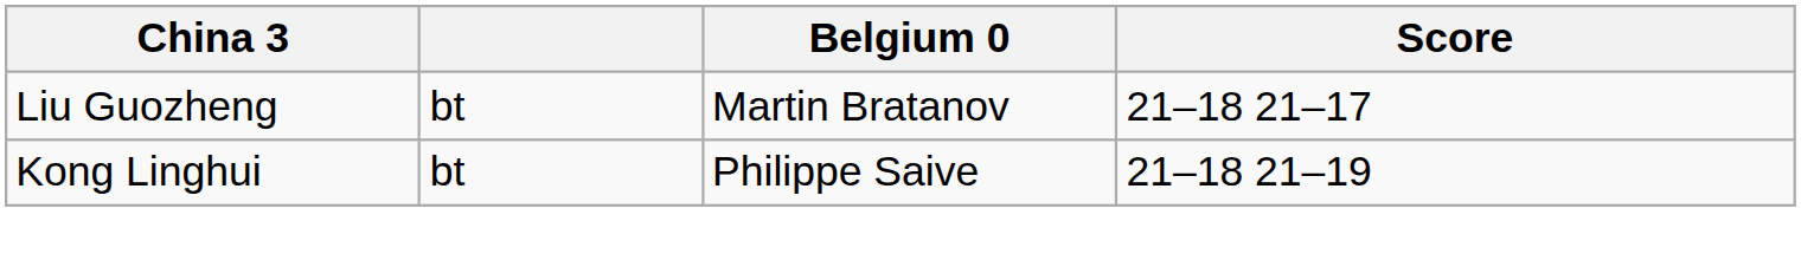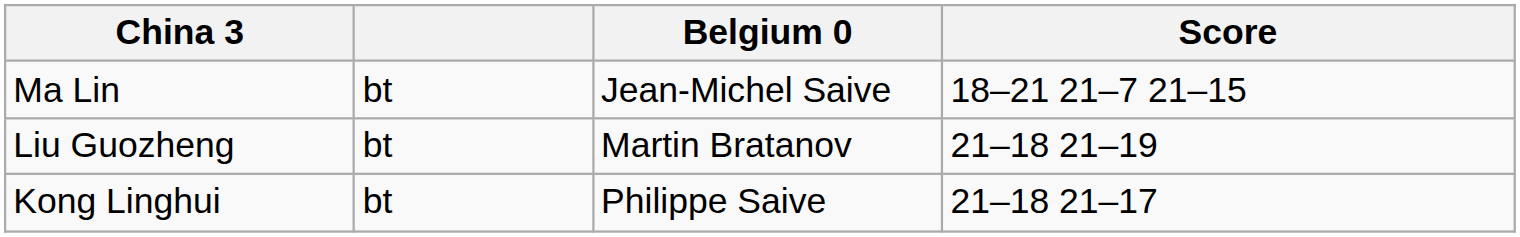+ row: Ma Lin | bt | Jean-Michel Saive | 18–21 21–7 21–15
Liu Guozheng | Score: 21–18 21–17 -> 21–18 21–19
Kong Linghui | Score: 21–18 21–19 -> 21–18 21–17
